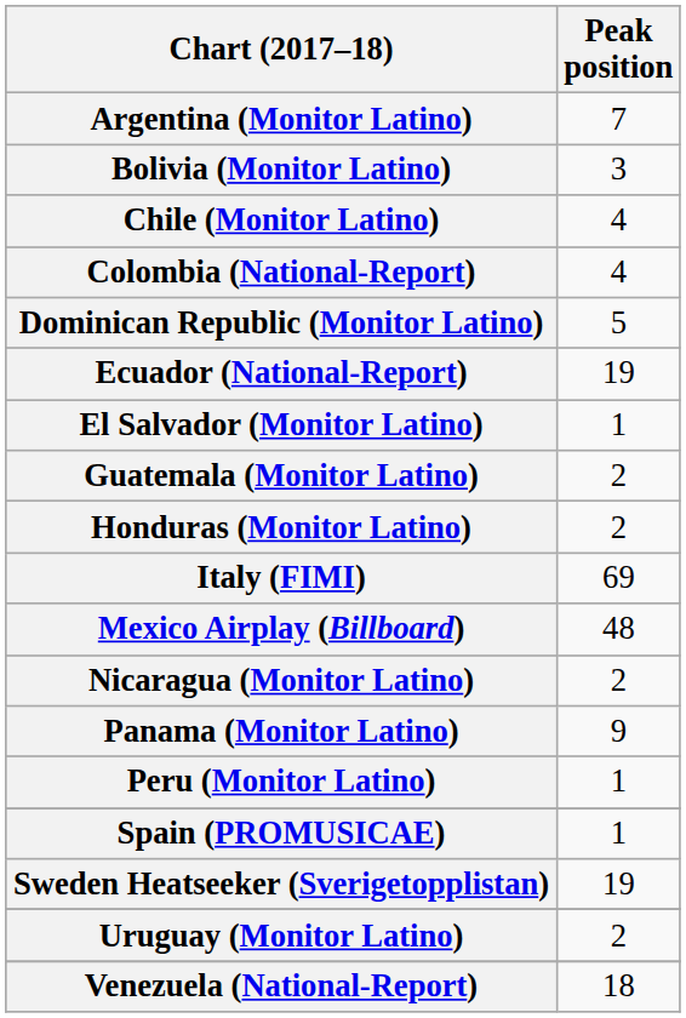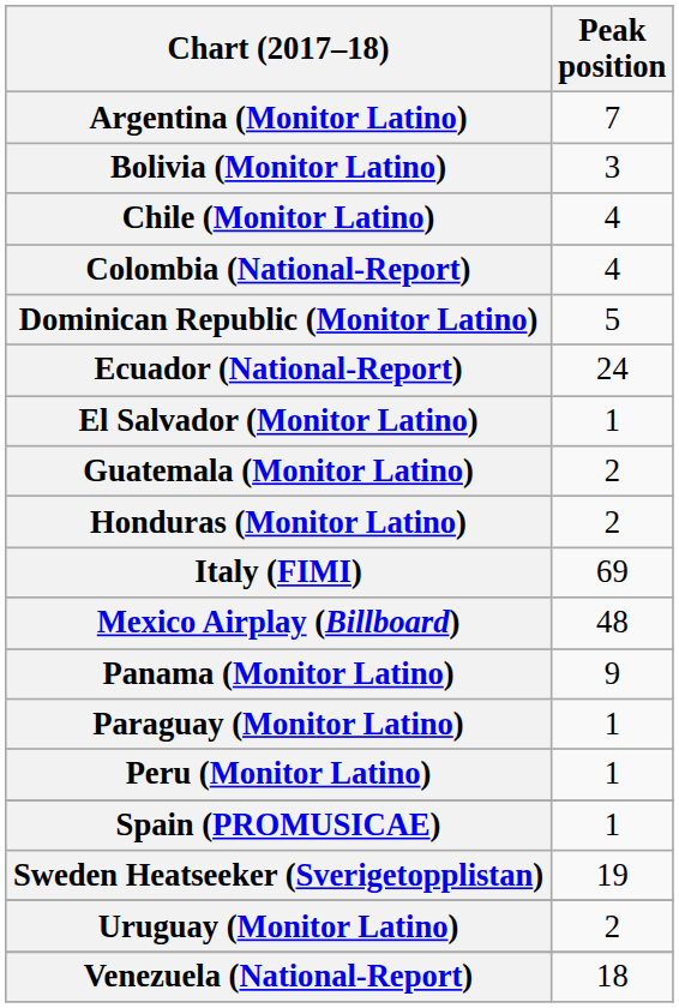Ecuador (National-Report) | Peak position: 19 -> 24
- row: Nicaragua (Monitor Latino) | 2
+ row: Paraguay (Monitor Latino) | 1
